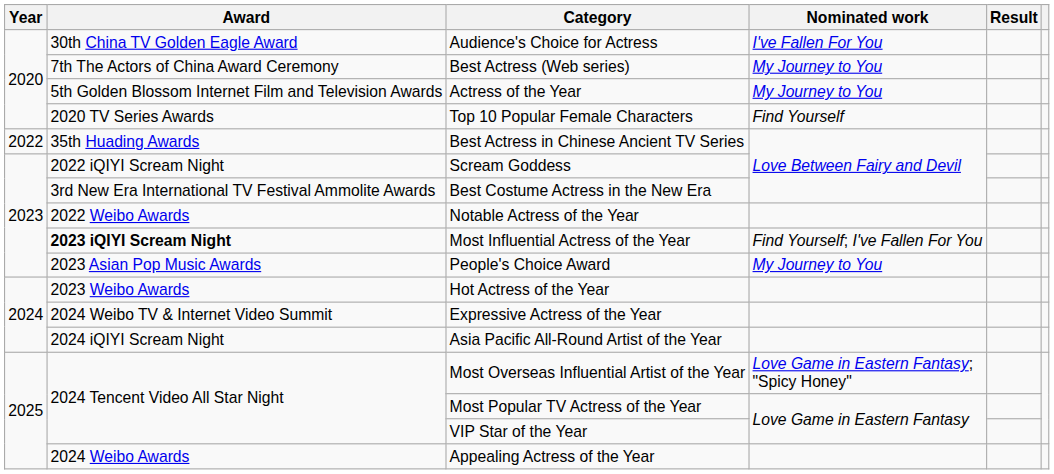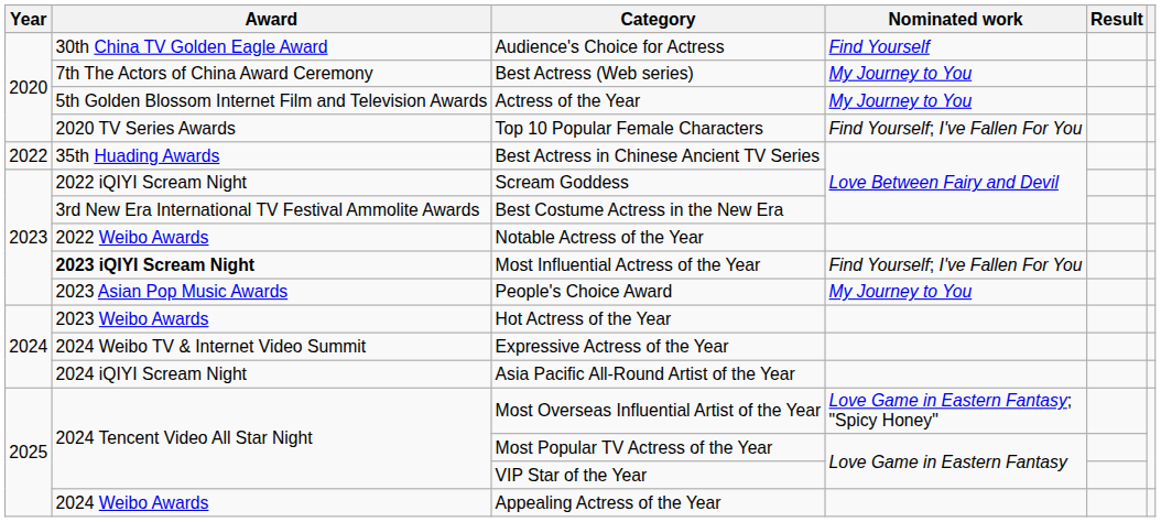Audience's Choice for Actress | Nominated work: I've Fallen For You -> Find Yourself
Top 10 Popular Female Characters | Nominated work: Find Yourself -> Find Yourself; I've Fallen For You
